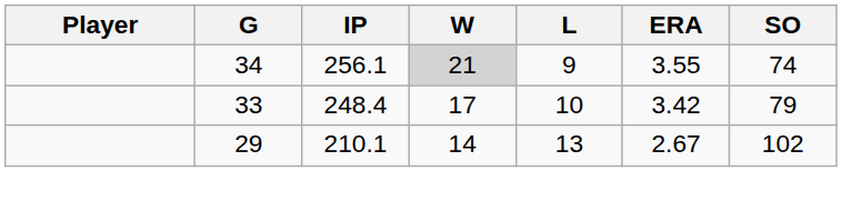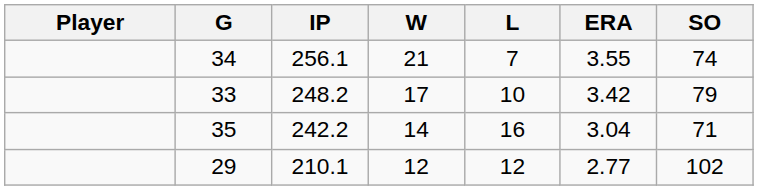34 | W: lightgrey background -> no background
34 | L: 9 -> 7
33 | IP: 248.4 -> 248.2
+ row: 35 | 242.2 | 14 | 16 | 3.04 | 71
29 | W: 14 -> 12
29 | L: 13 -> 12
29 | ERA: 2.67 -> 2.77
